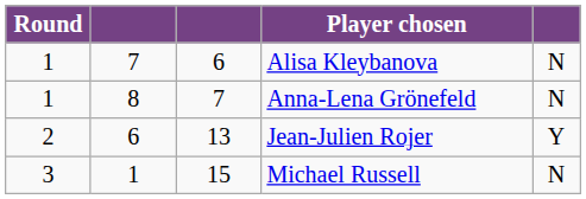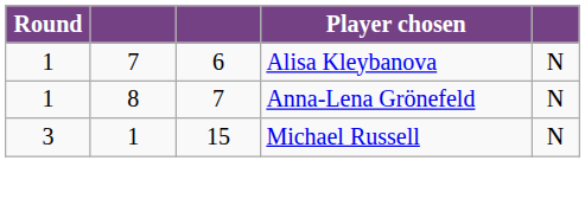- row: 2 | 6 | 13 | Jean-Julien Rojer | Y
